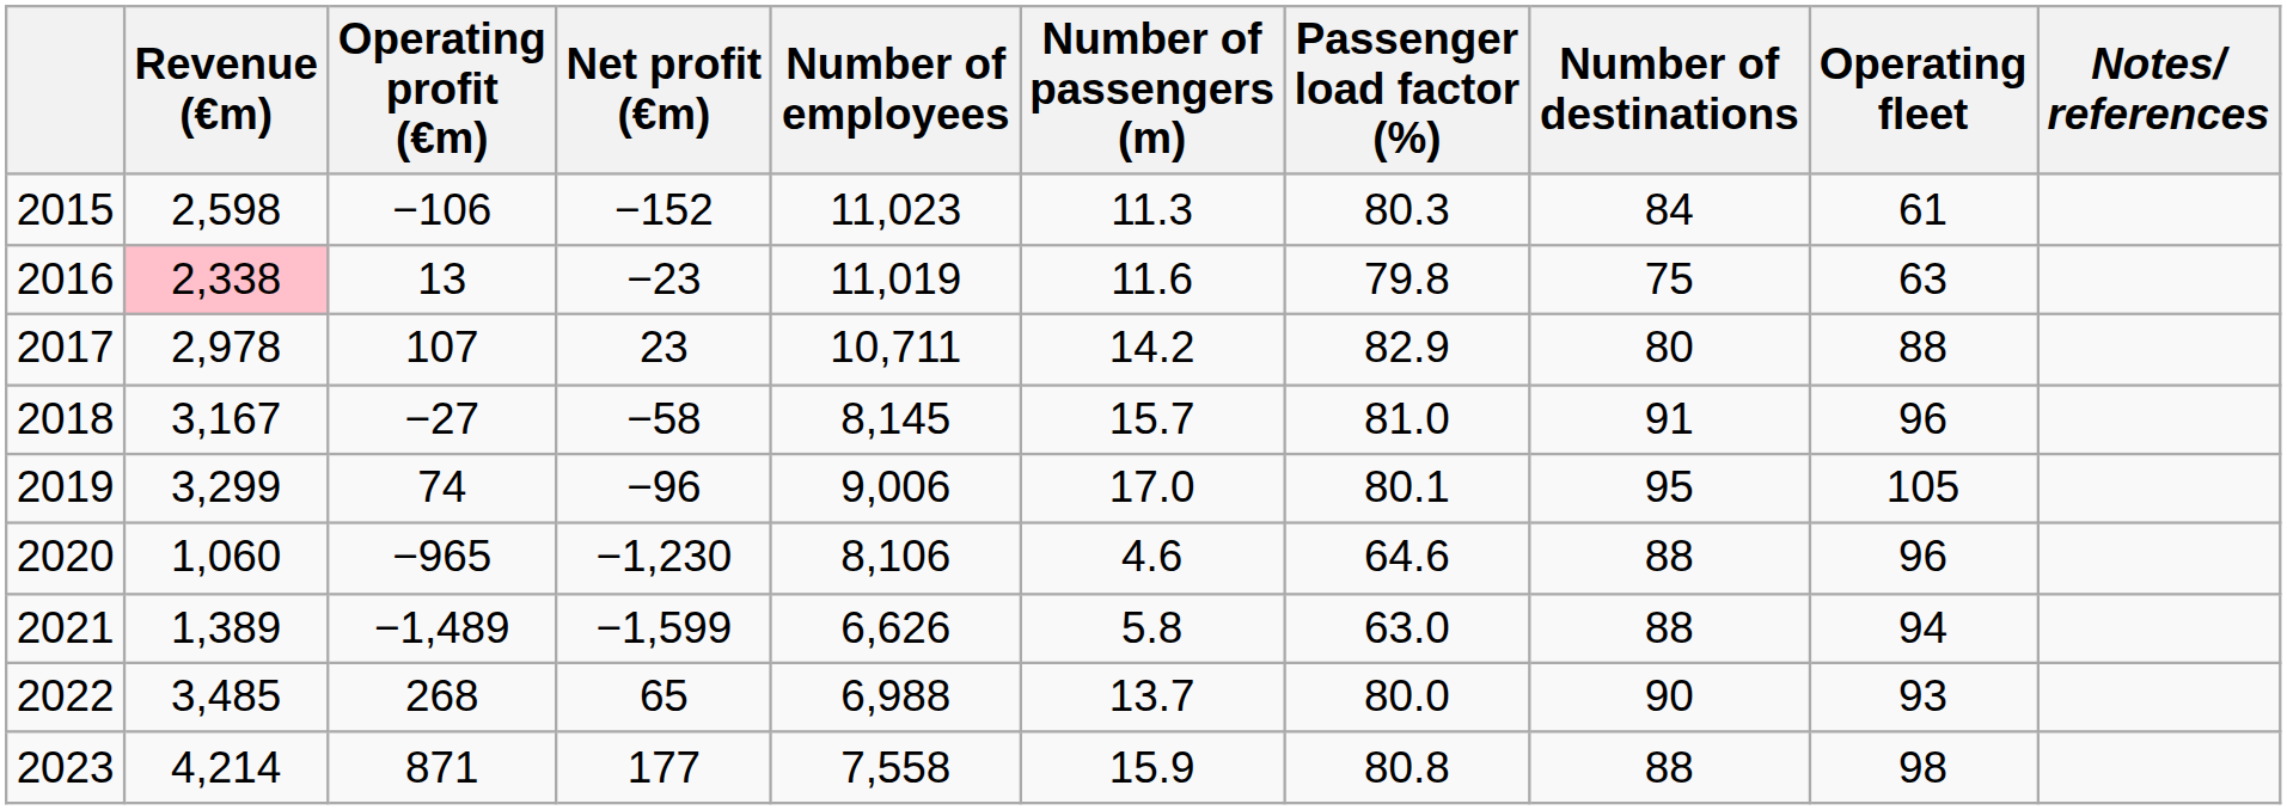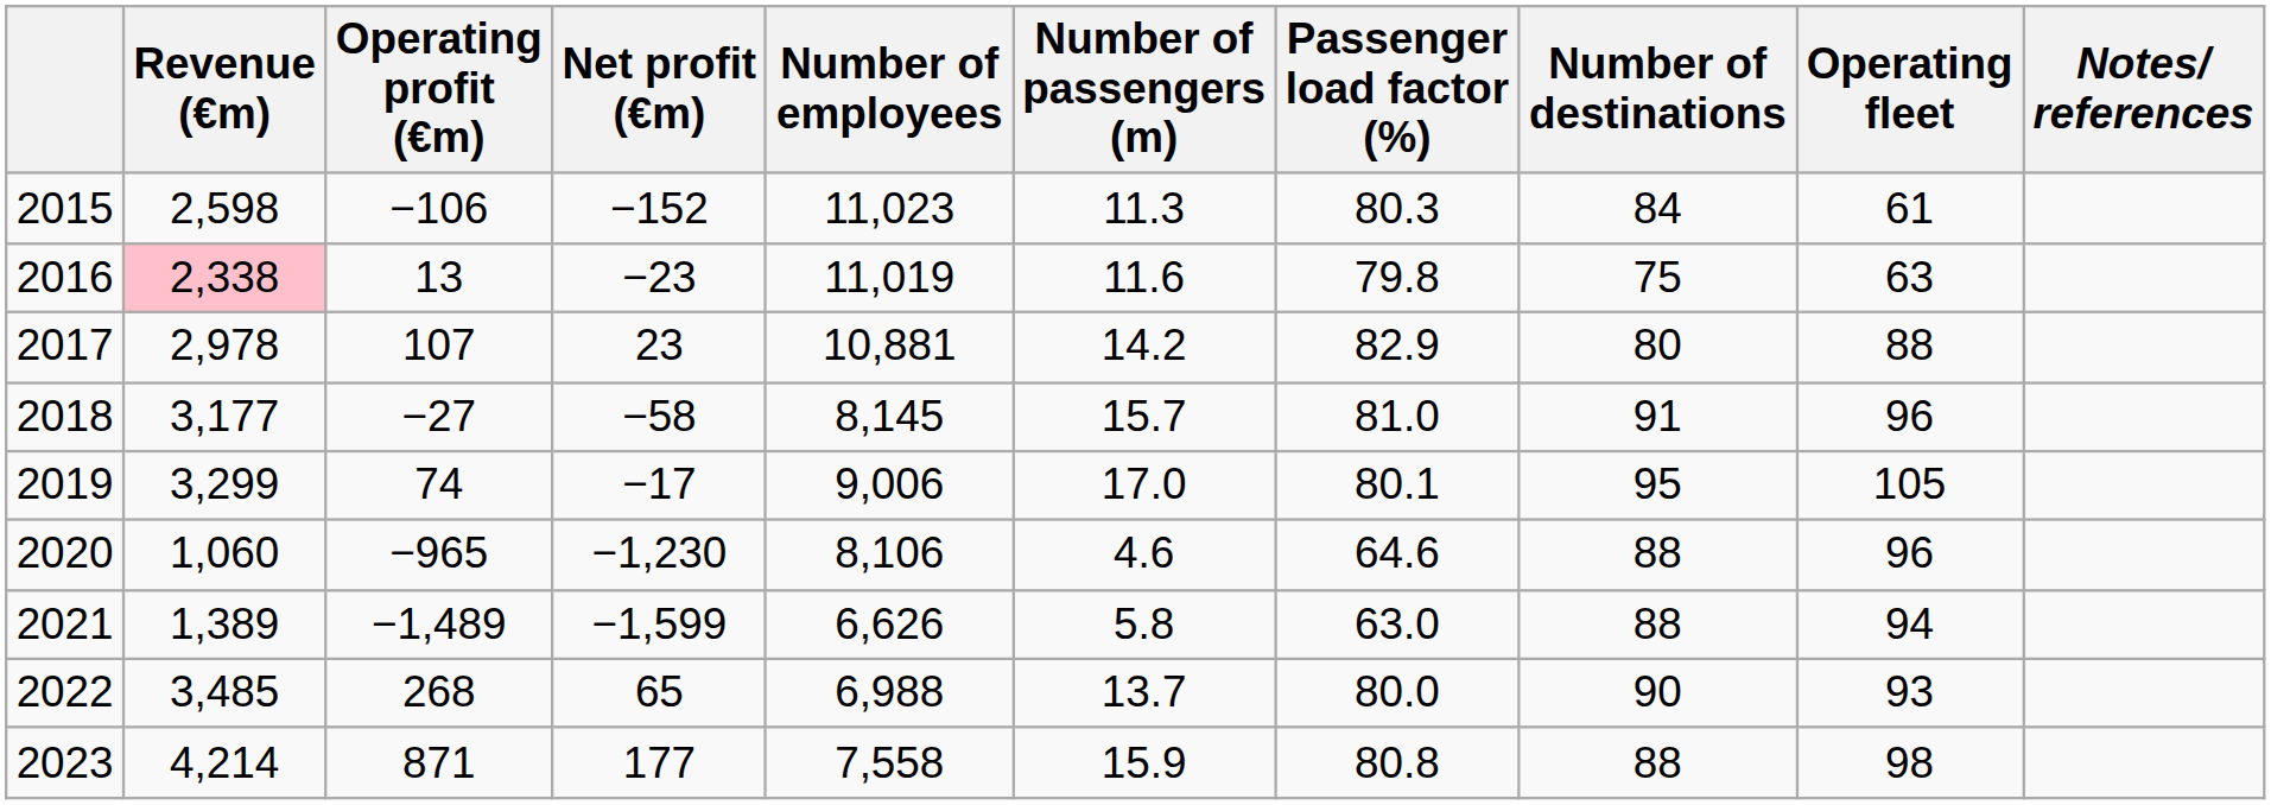2017 | Number of employees: 10,711 -> 10,881
2018 | Revenue (€m): 3,167 -> 3,177
2019 | Net profit (€m): −96 -> −17
